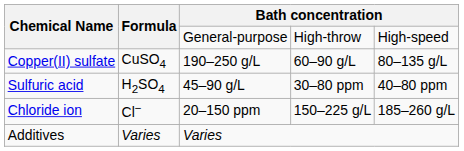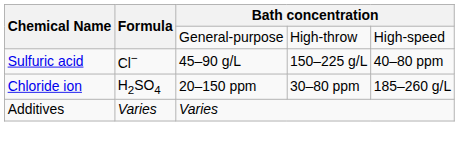- row: Copper(II) sulfate | CuSO4 | 190–250 g/L | 60–90 g/L | 80–135 g/L
Sulfuric acid | Formula: H2SO4 -> Cl−
Sulfuric acid | column 4: 30–80 ppm -> 150–225 g/L
Chloride ion | Formula: Cl− -> H2SO4
Chloride ion | column 4: 150–225 g/L -> 30–80 ppm
